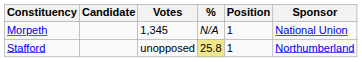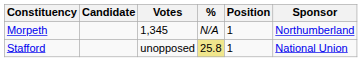Morpeth | Sponsor: National Union -> Northumberland
Stafford | Sponsor: Northumberland -> National Union
